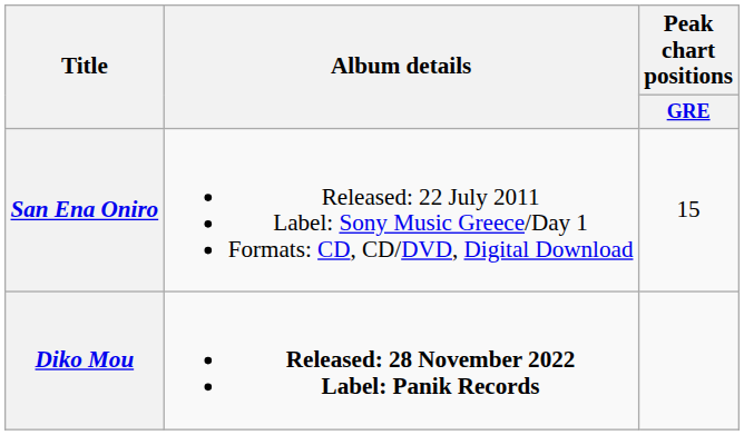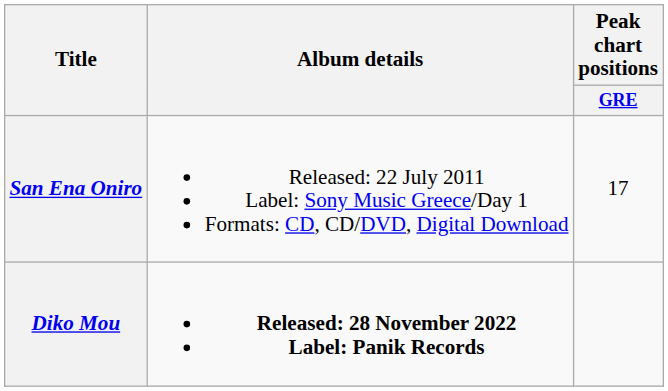San Ena Oniro | Peak chart positions / GRE: 15 -> 17
